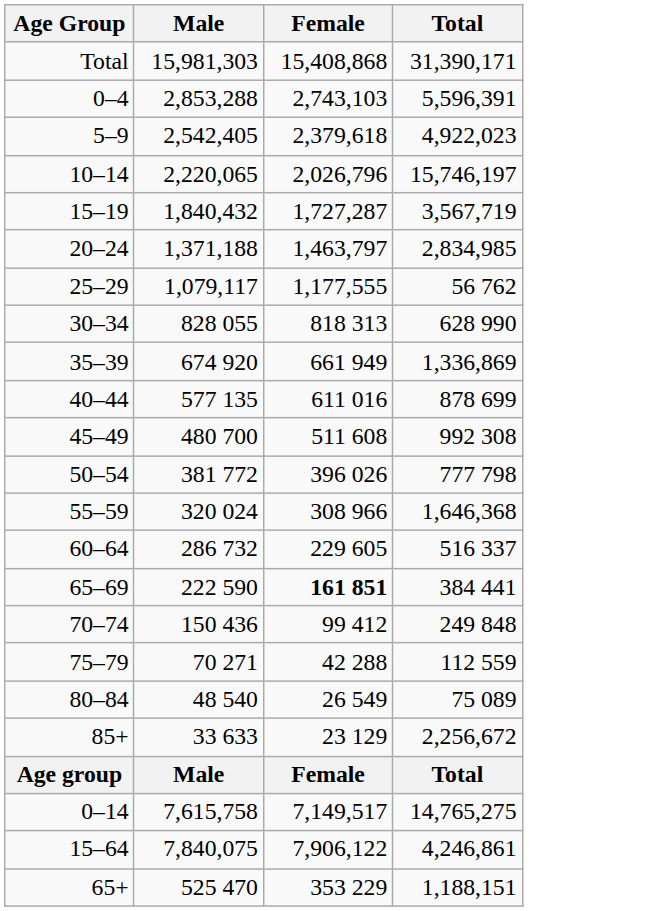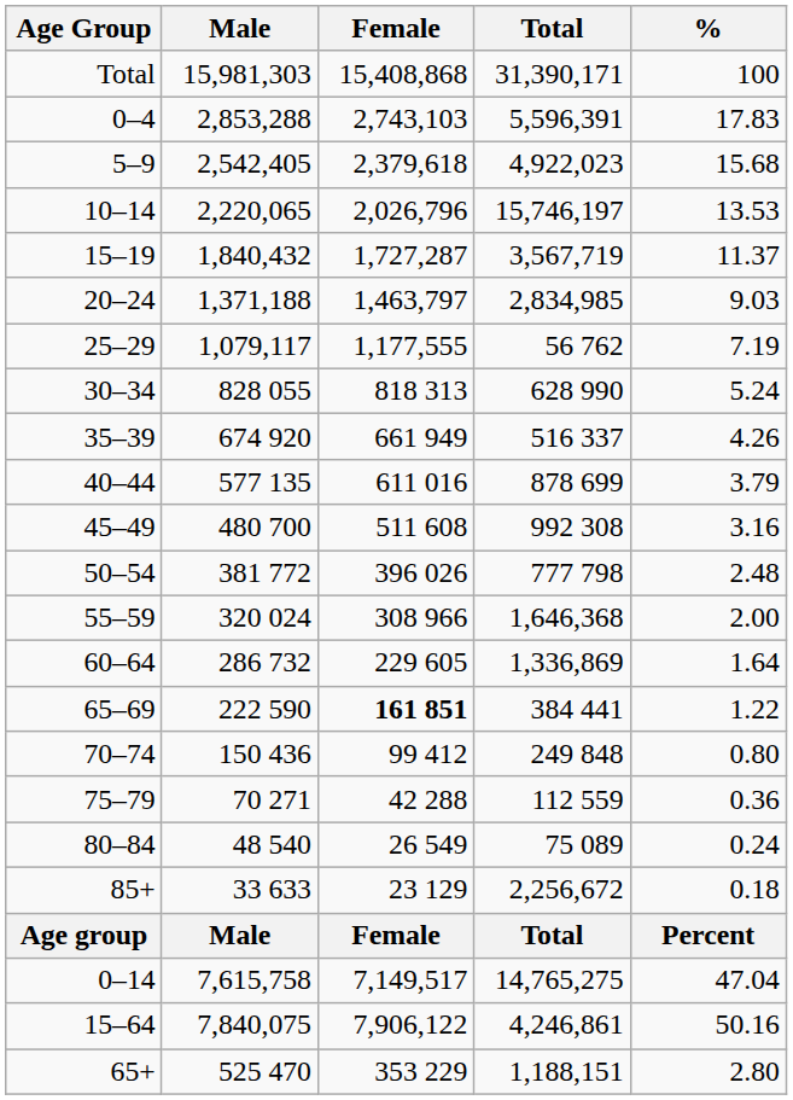+ column: % | 100 | 17.83 | 15.68 | 13.53 | 11.37 | 9.03 | 7.19 | 5.24 | 4.26 | 3.79 | 3.16 | 2.48 | 2.00 | 1.64 | 1.22 | 0.80 | 0.36 | 0.24 | 0.18 | Percent | 47.04 | 50.16 | 2.80
35–39 | Total: 1,336,869 -> 516 337
60–64 | Total: 516 337 -> 1,336,869
